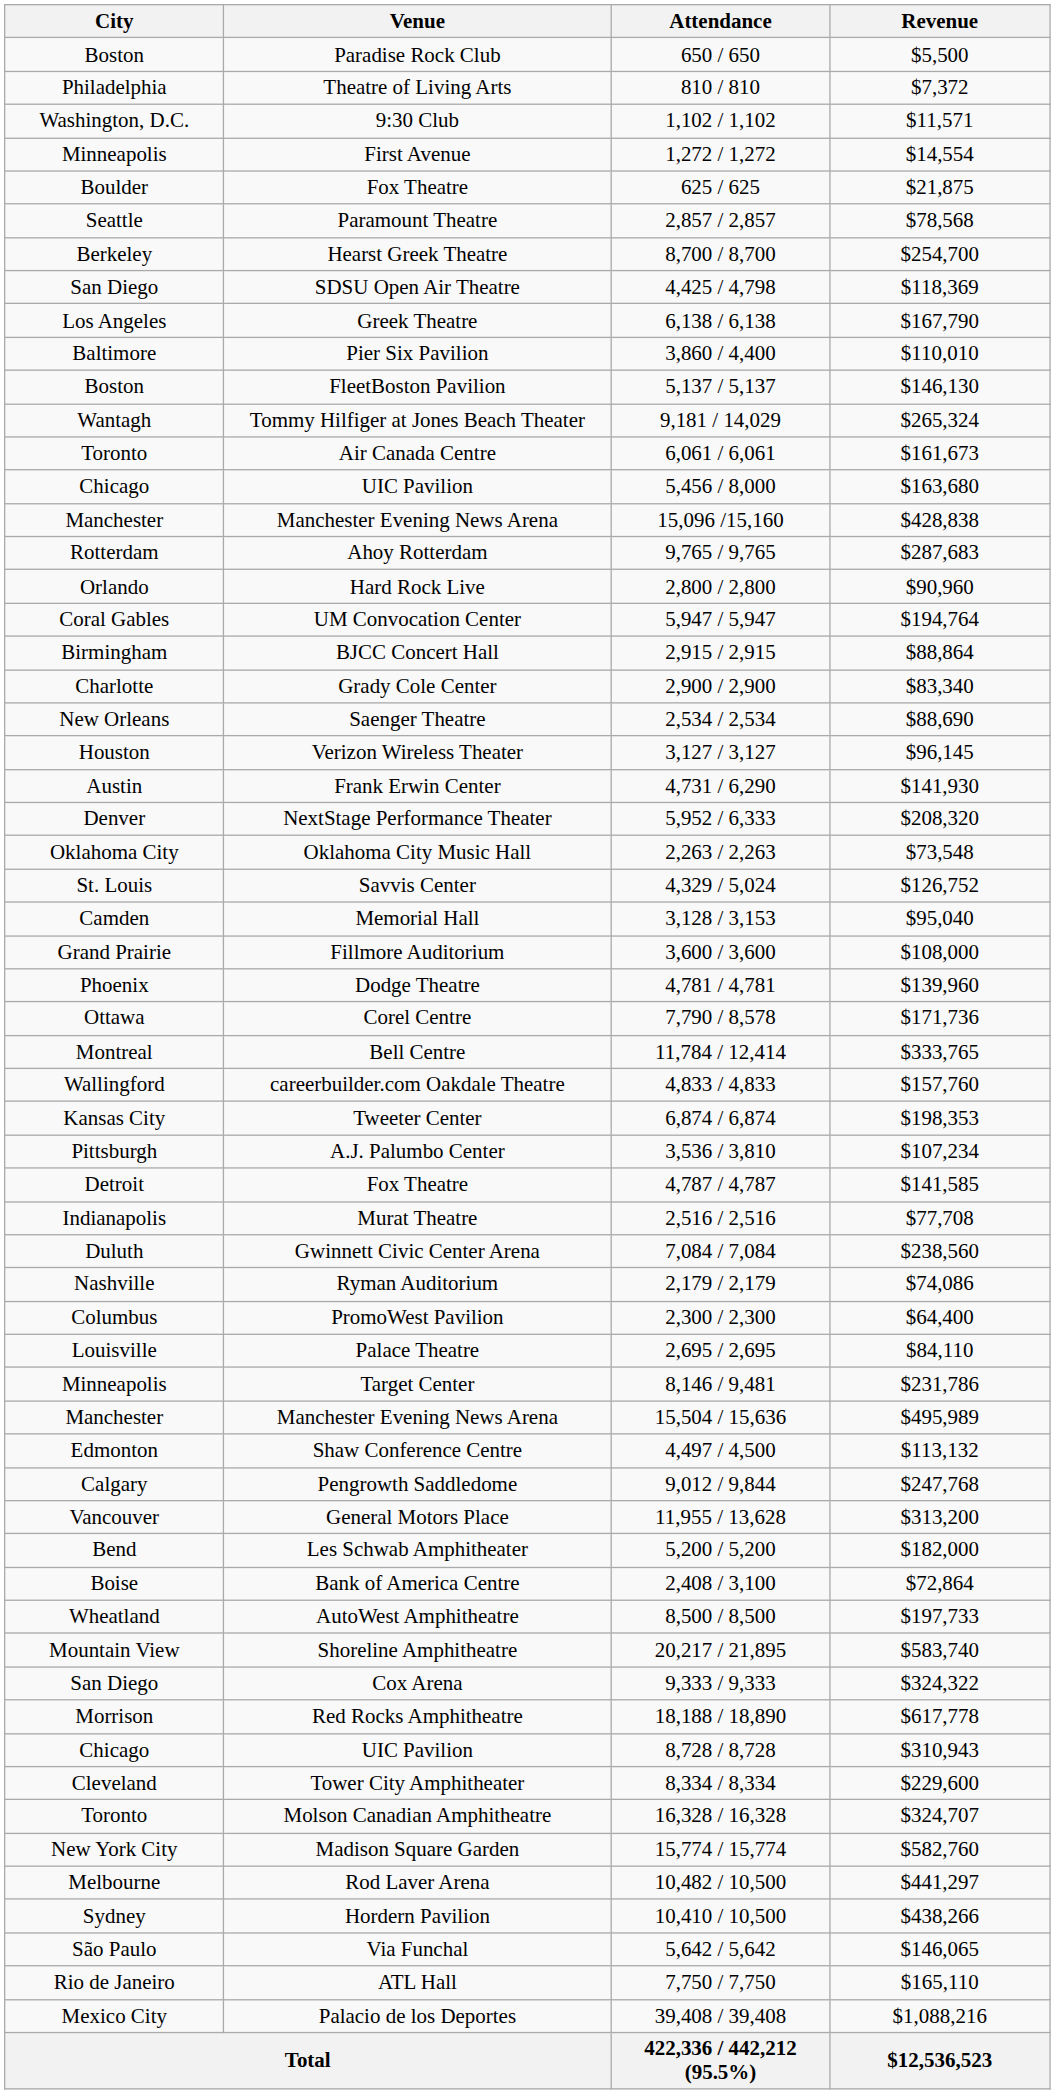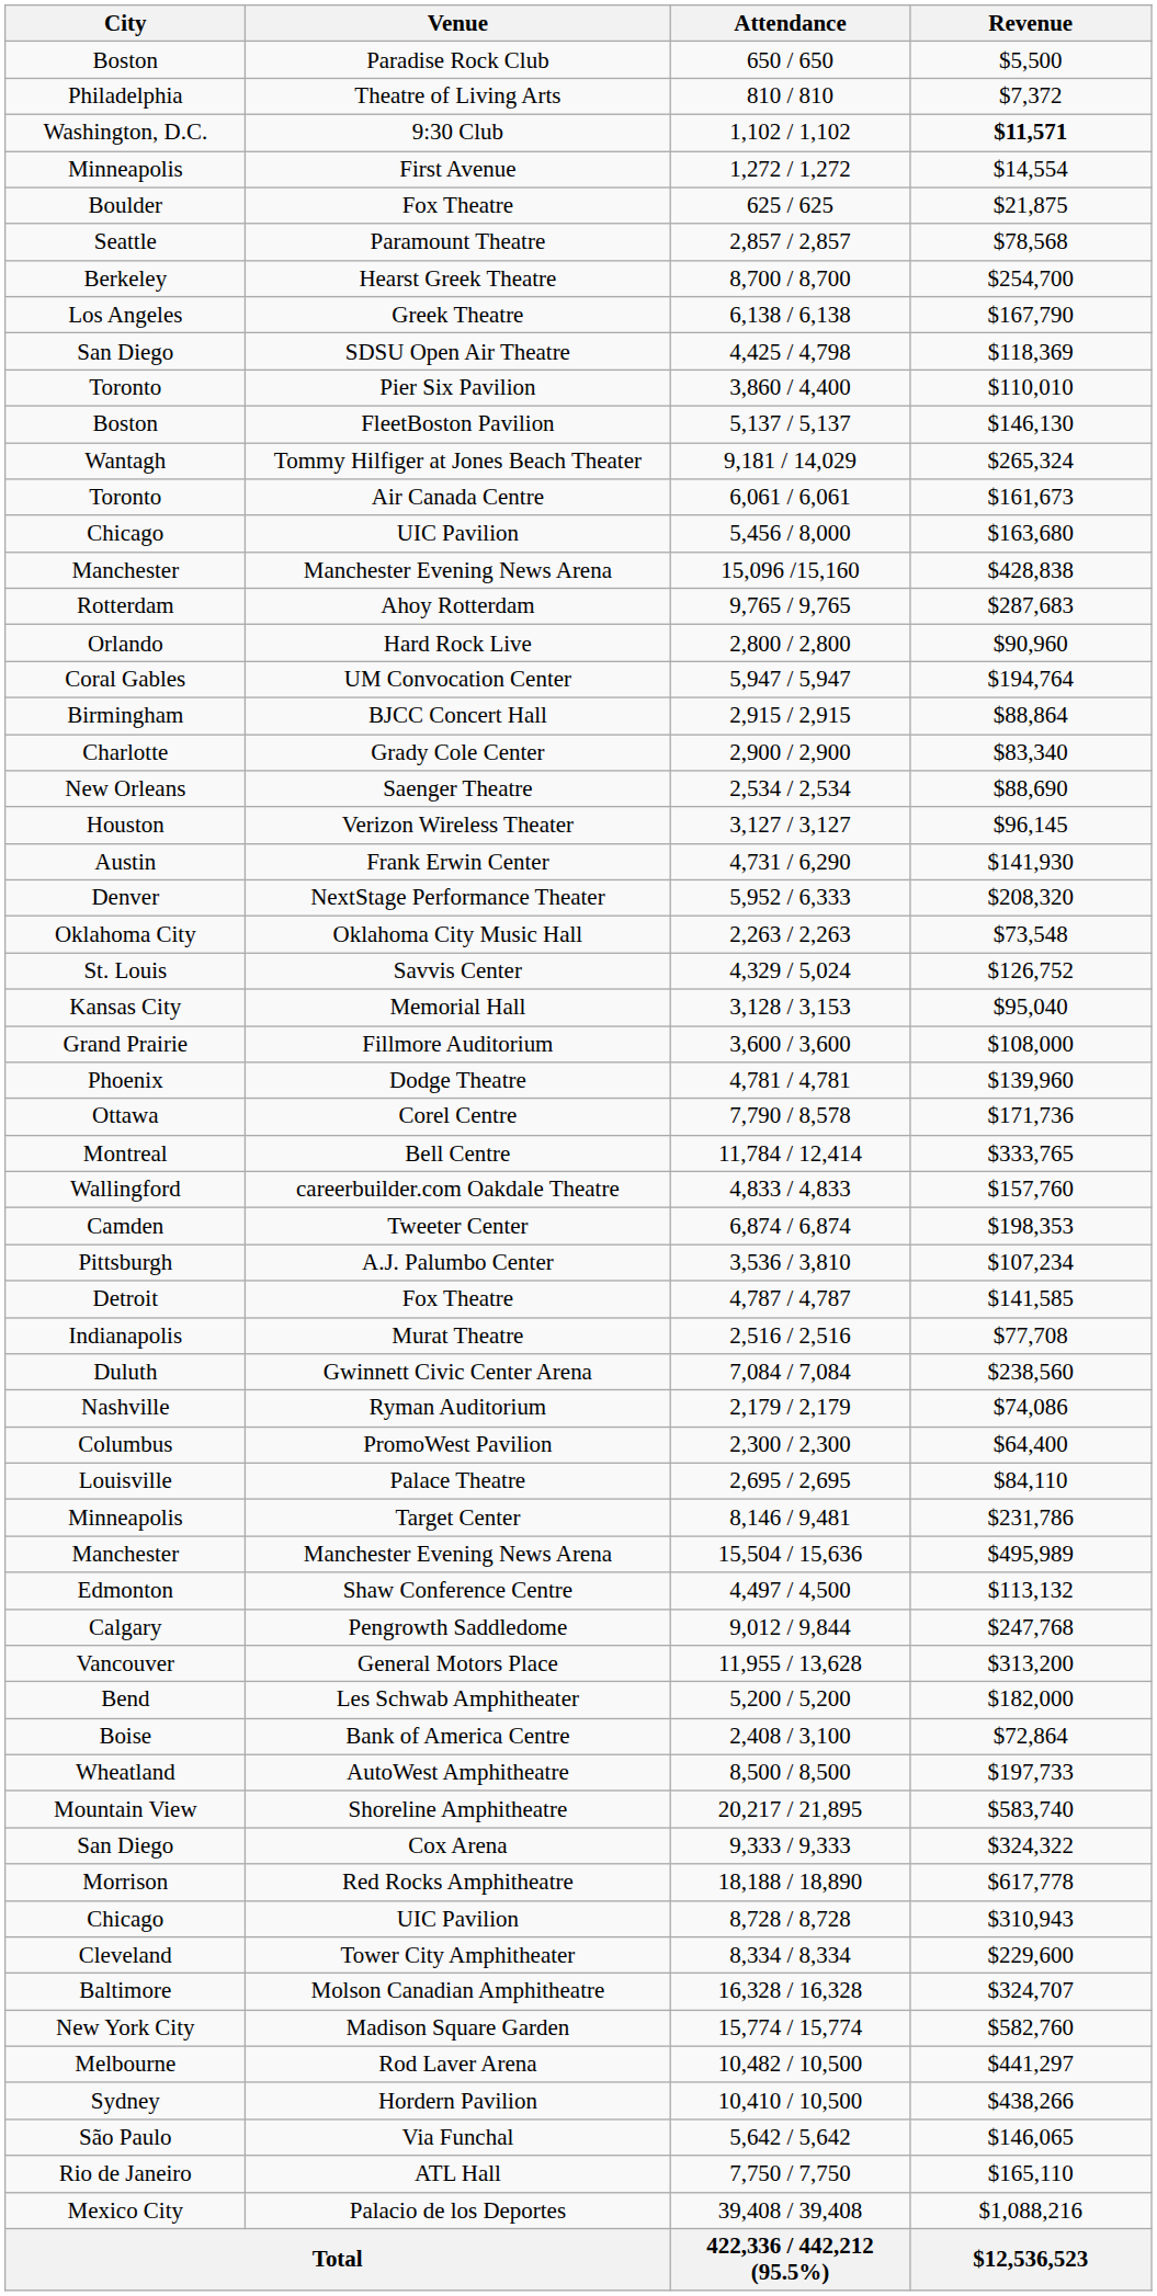9:30 Club | Revenue: normal -> bold
rows swapped: SDSU Open Air Theatre <-> Greek Theatre
Pier Six Pavilion | City: Baltimore -> Toronto
Memorial Hall | City: Camden -> Kansas City
Tweeter Center | City: Kansas City -> Camden
Molson Canadian Amphitheatre | City: Toronto -> Baltimore
